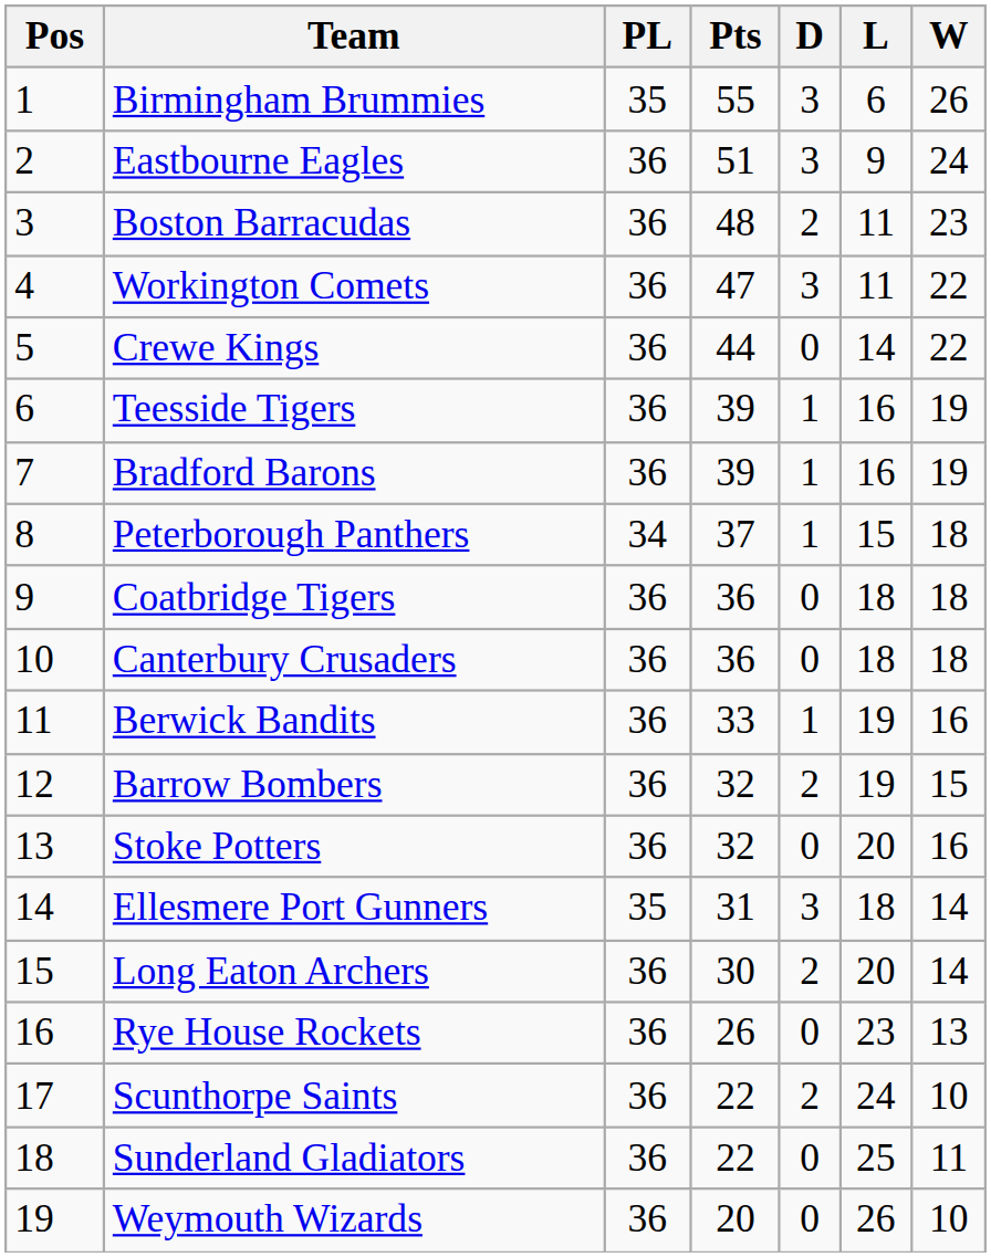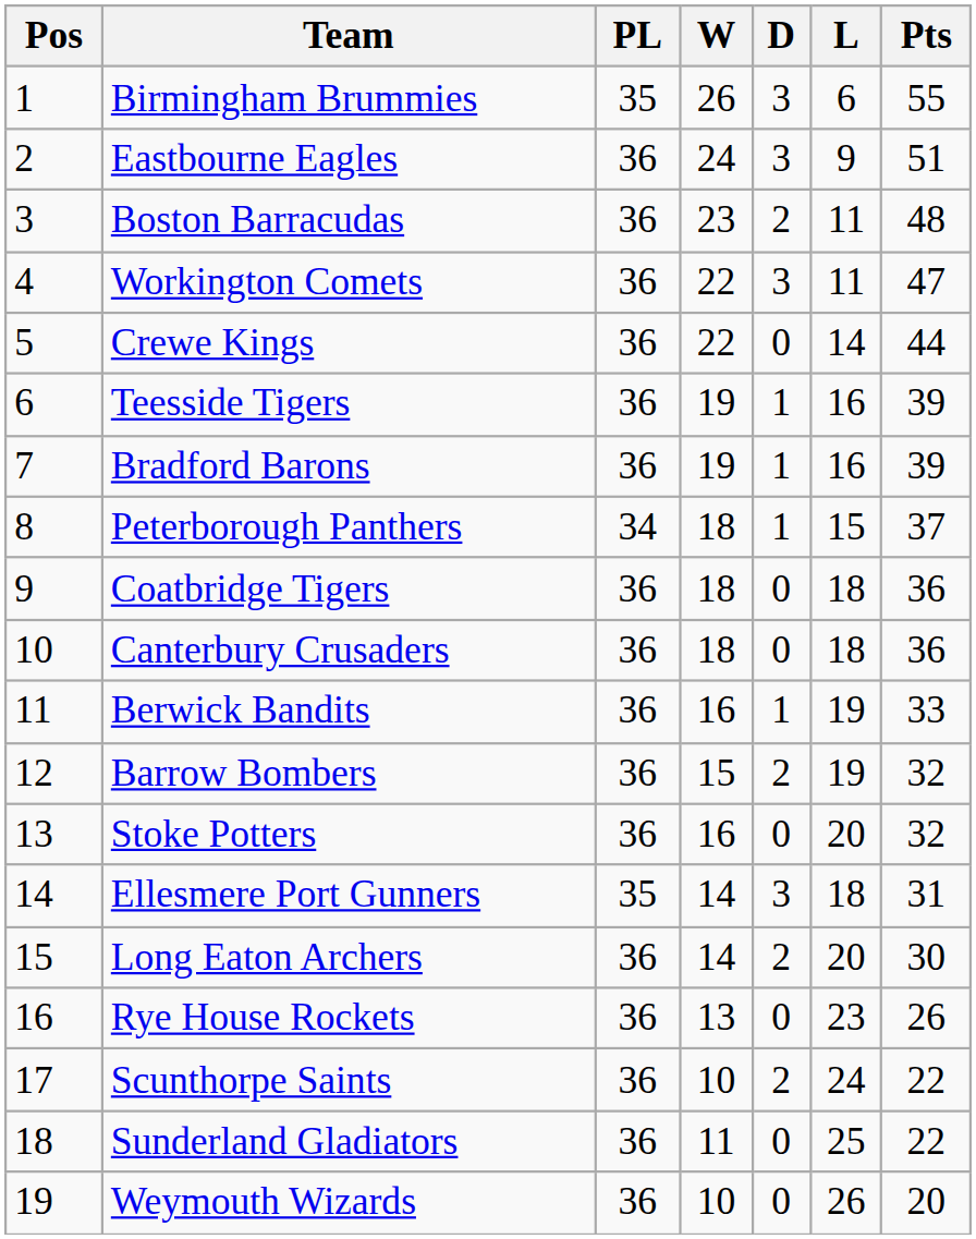columns swapped: W <-> Pts
